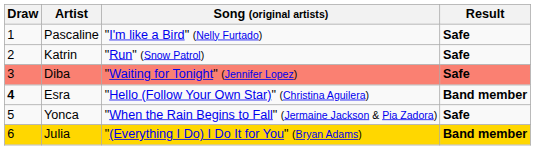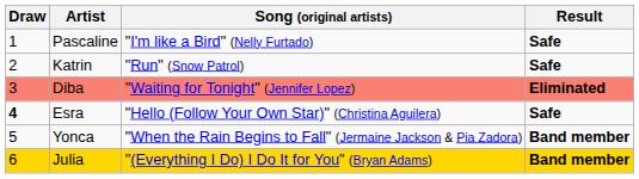Diba | Result: Safe -> Eliminated
Esra | Result: Band member -> Safe
Yonca | Result: Safe -> Band member
